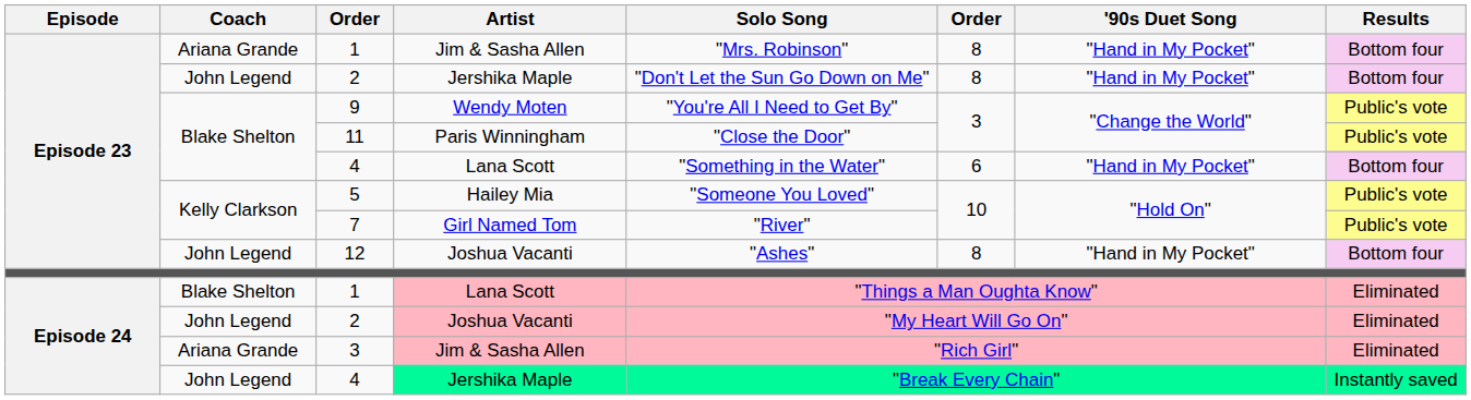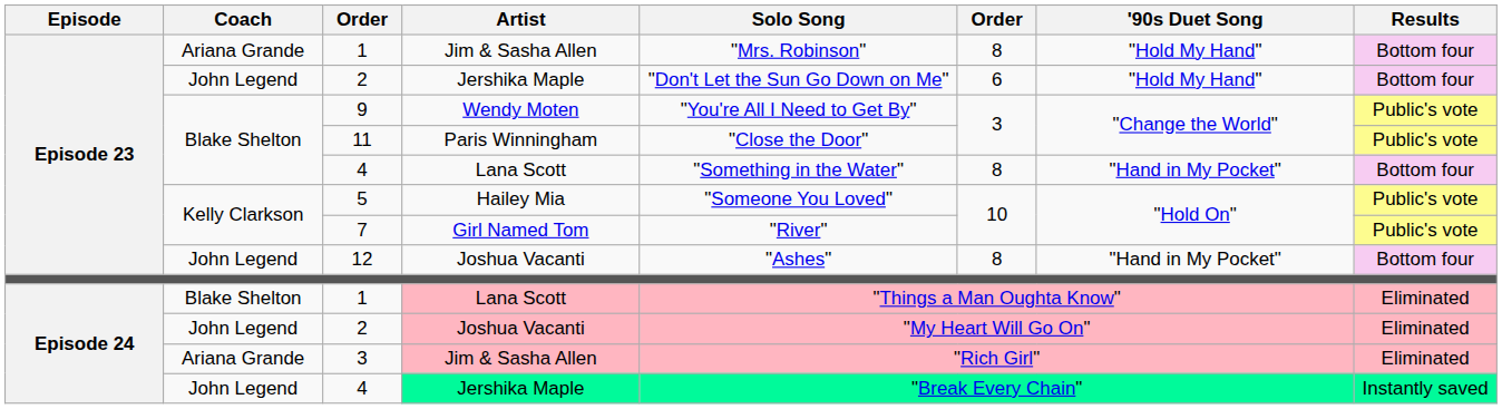1 / Jim & Sasha Allen | '90s Duet Song: "Hand in My Pocket" -> "Hold My Hand"
2 / Jershika Maple | column 6: 8 -> 6
2 / Jershika Maple | '90s Duet Song: "Hand in My Pocket" -> "Hold My Hand"
4 / Lana Scott | column 6: 6 -> 8
